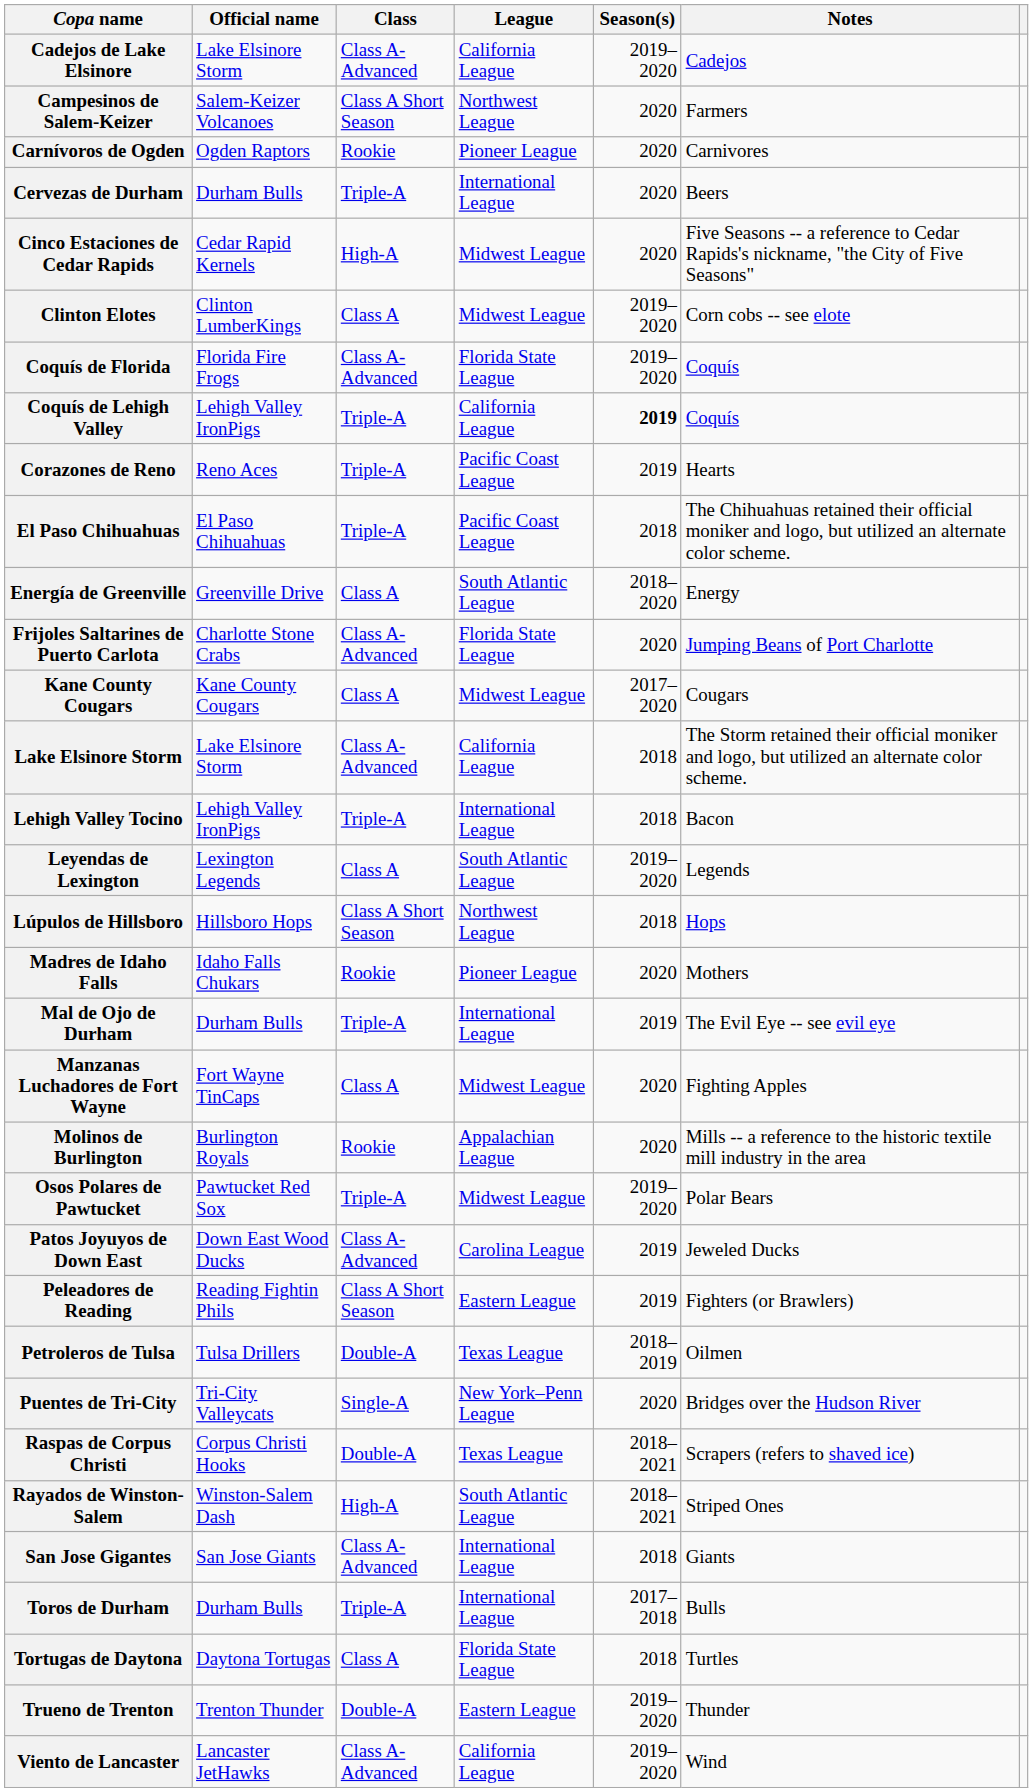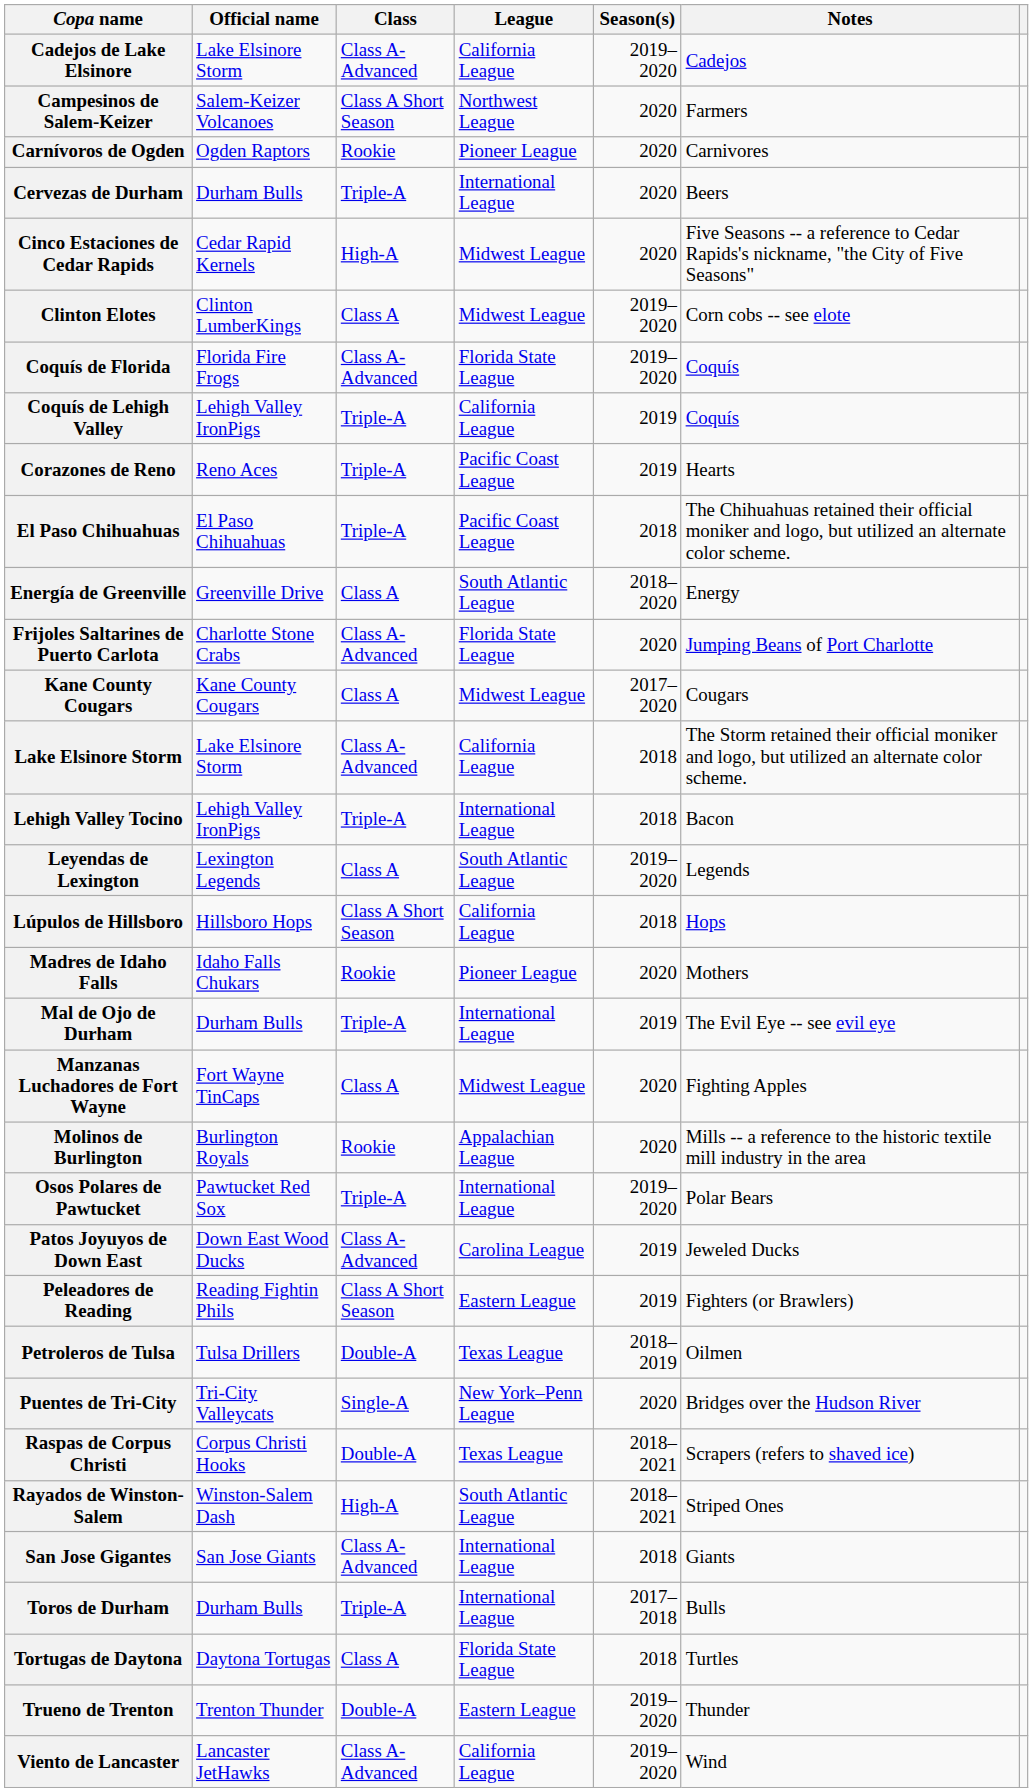Coquís de Lehigh Valley | Season(s): bold -> normal
Lúpulos de Hillsboro | League: Northwest League -> California League
Osos Polares de Pawtucket | League: Midwest League -> International League
